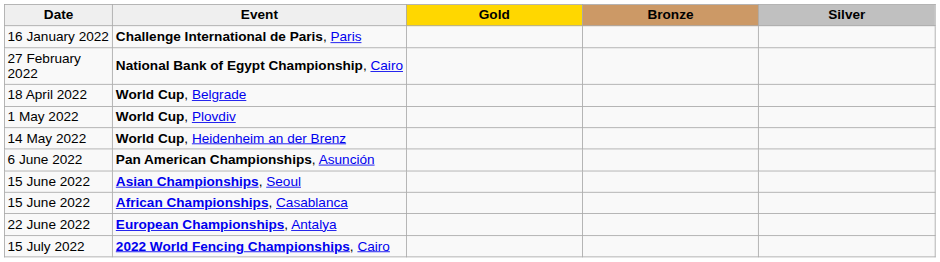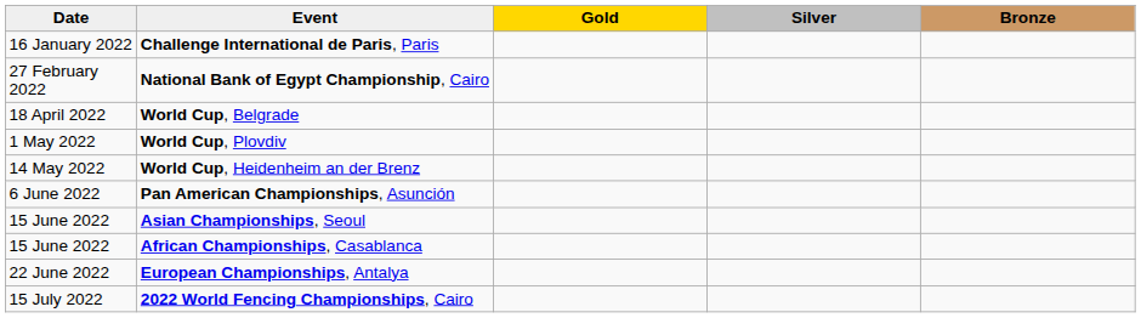columns swapped: Silver <-> Bronze
